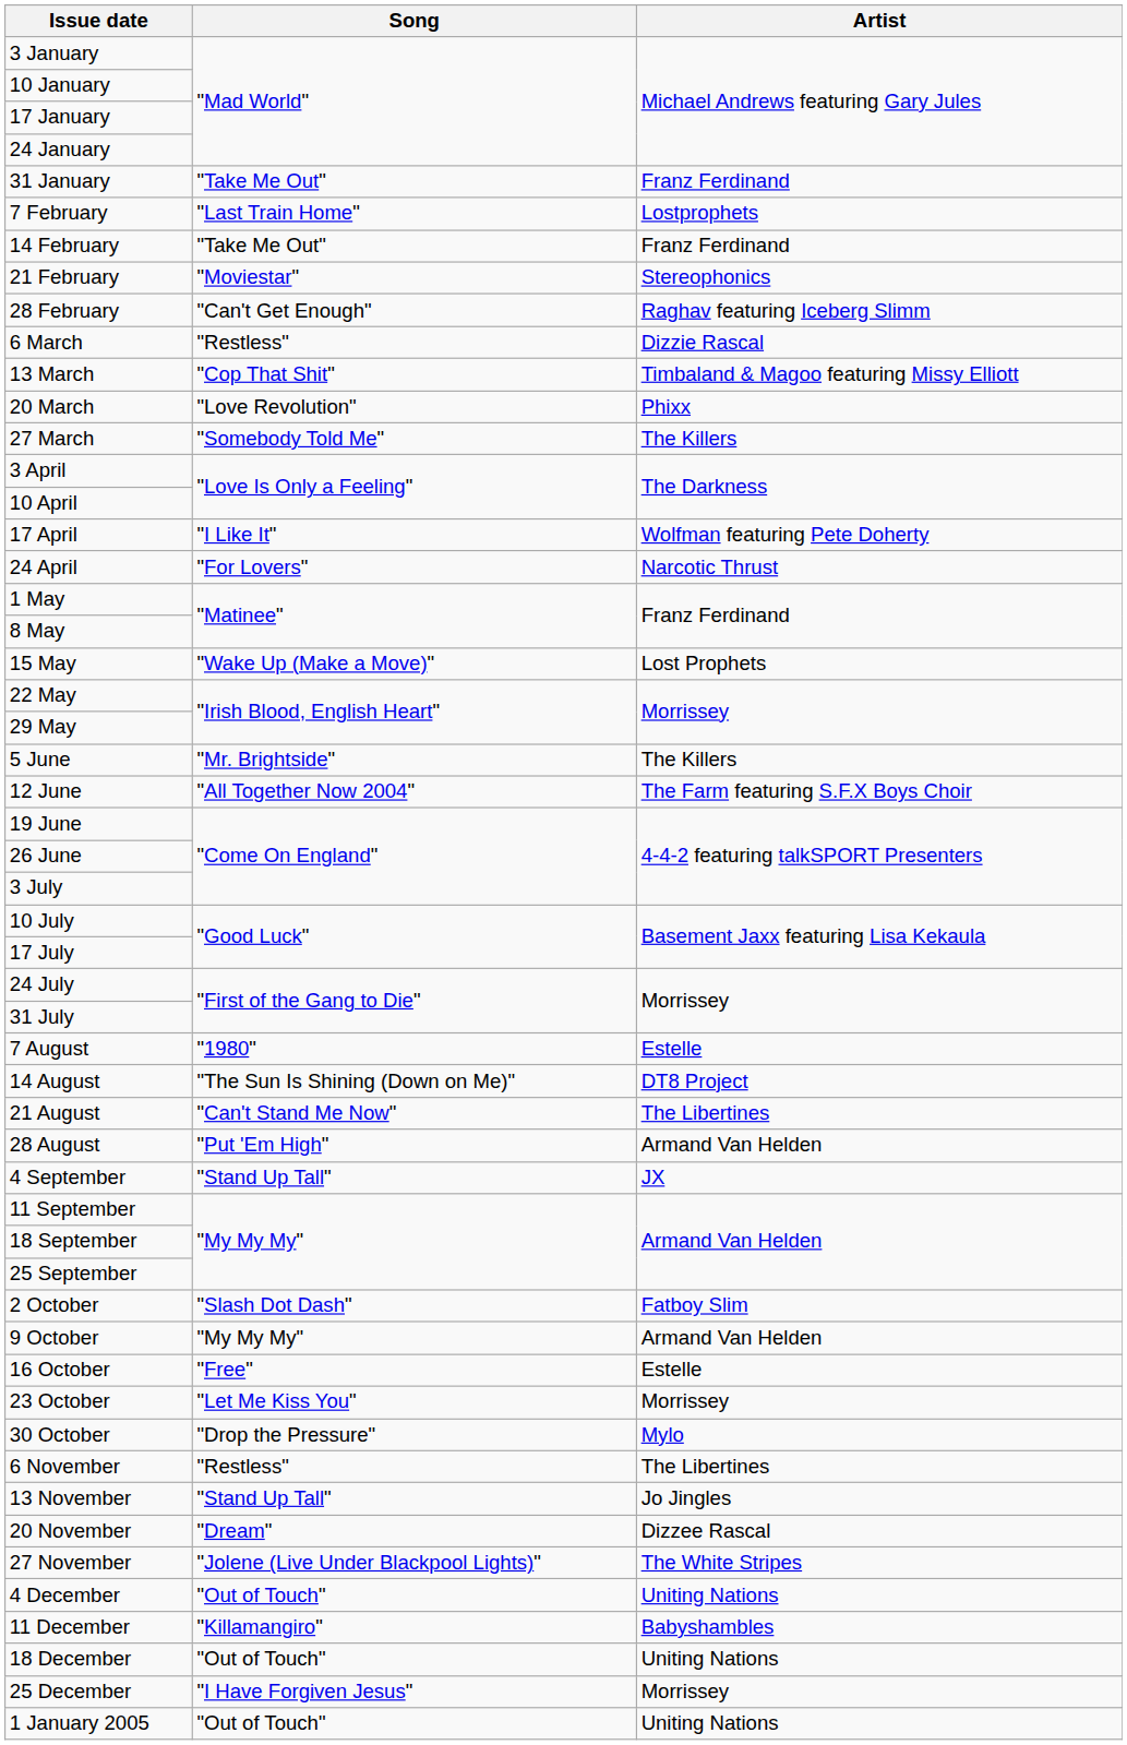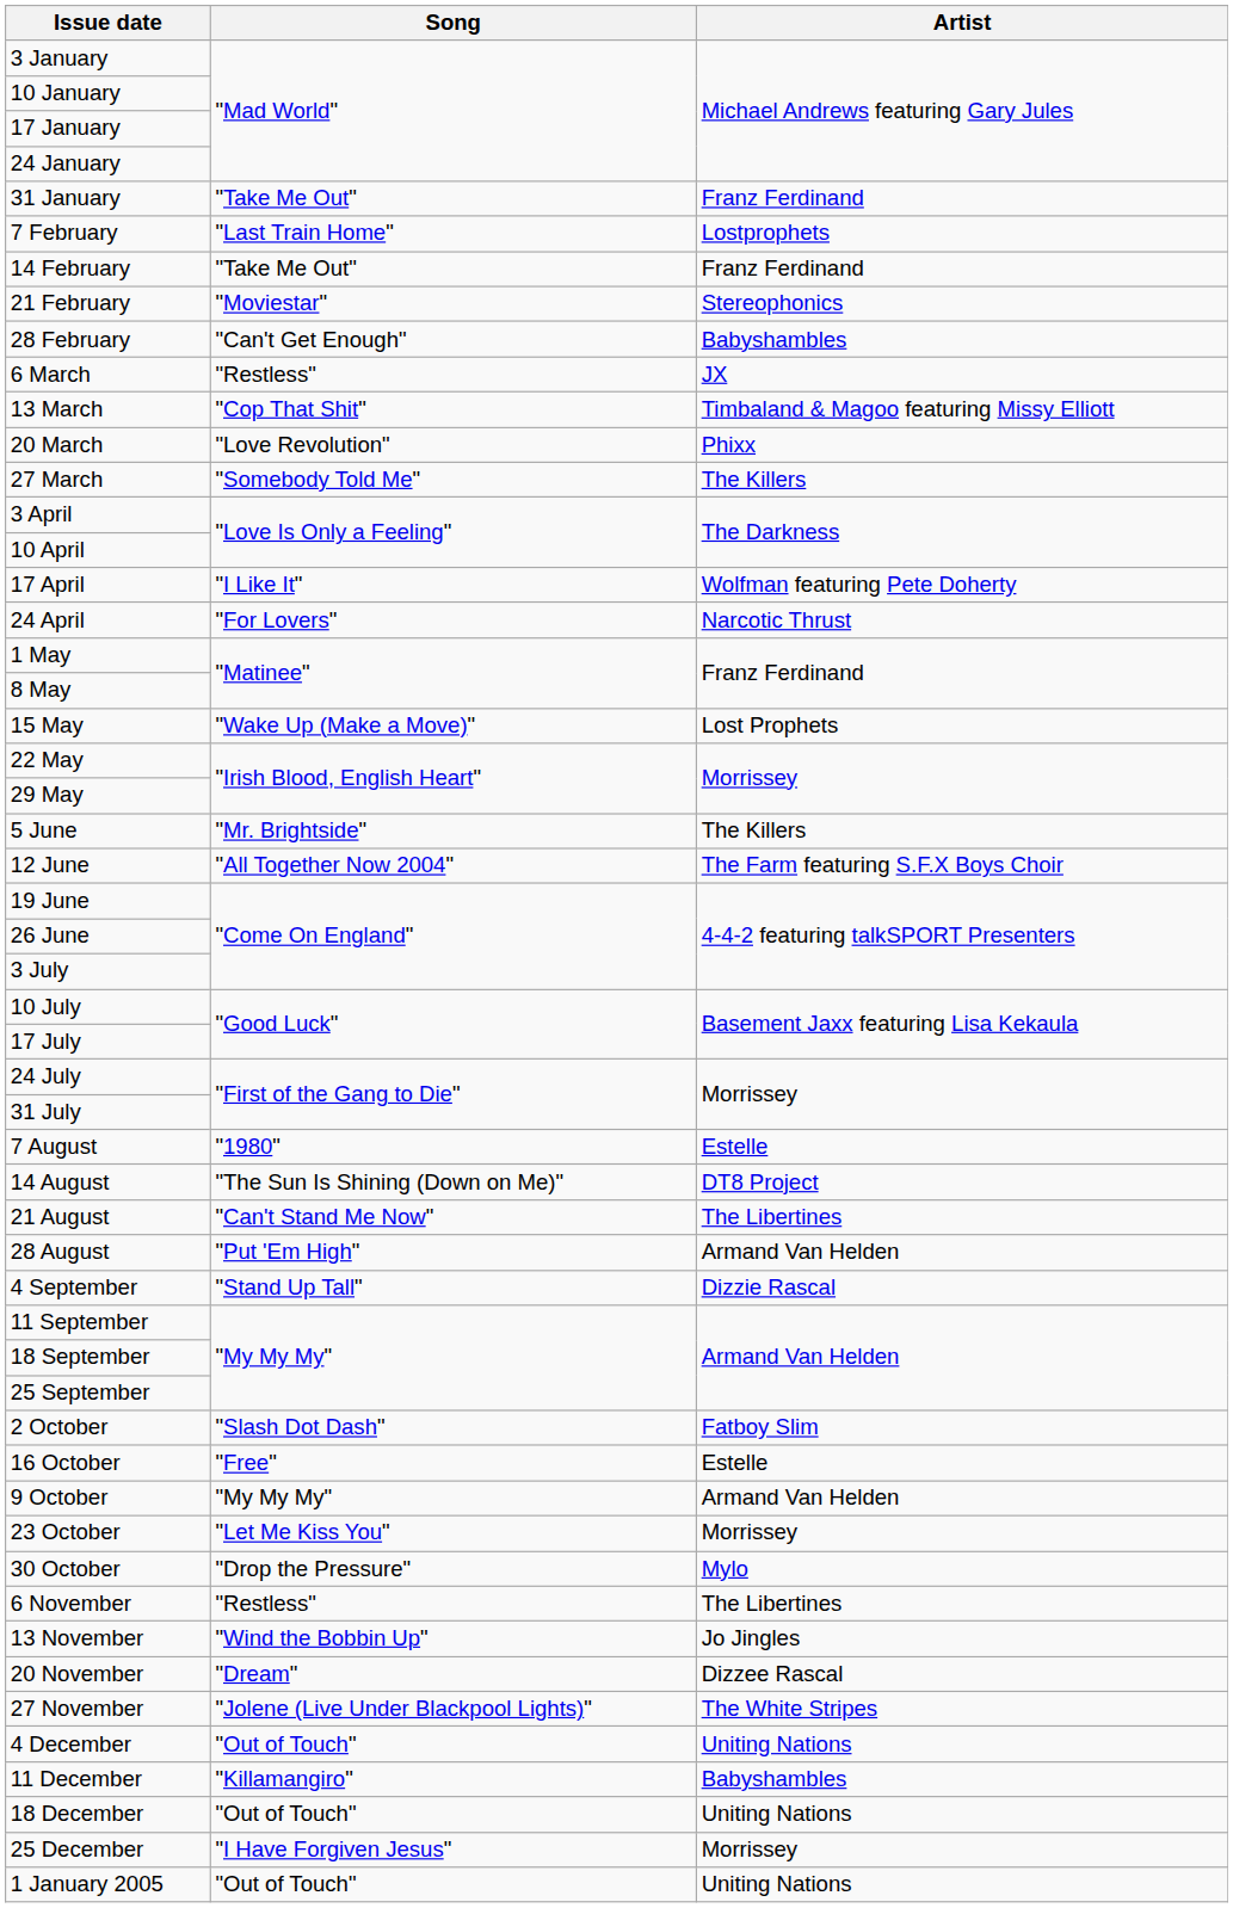28 February | Artist: Raghav featuring Iceberg Slimm -> Babyshambles
6 March | Artist: Dizzie Rascal -> JX
4 September | Artist: JX -> Dizzie Rascal
rows swapped: 9 October <-> 16 October
13 November | Song: "Stand Up Tall" -> "Wind the Bobbin Up"
